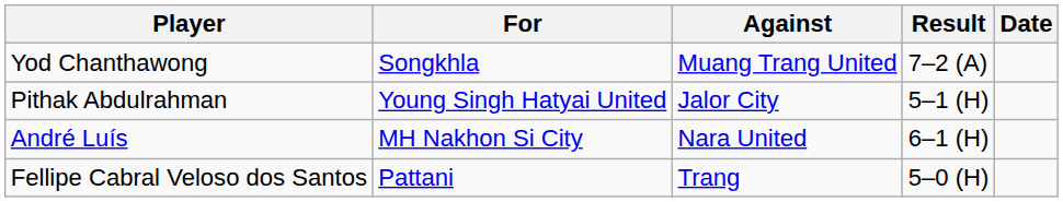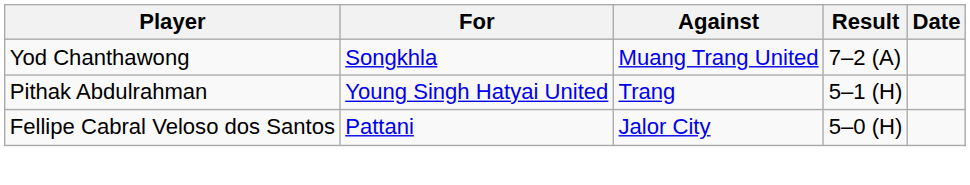Pithak Abdulrahman | Against: Jalor City -> Trang
- row: André Luís | MH Nakhon Si City | Nara United | 6–1 (H)
Fellipe Cabral Veloso dos Santos | Against: Trang -> Jalor City
